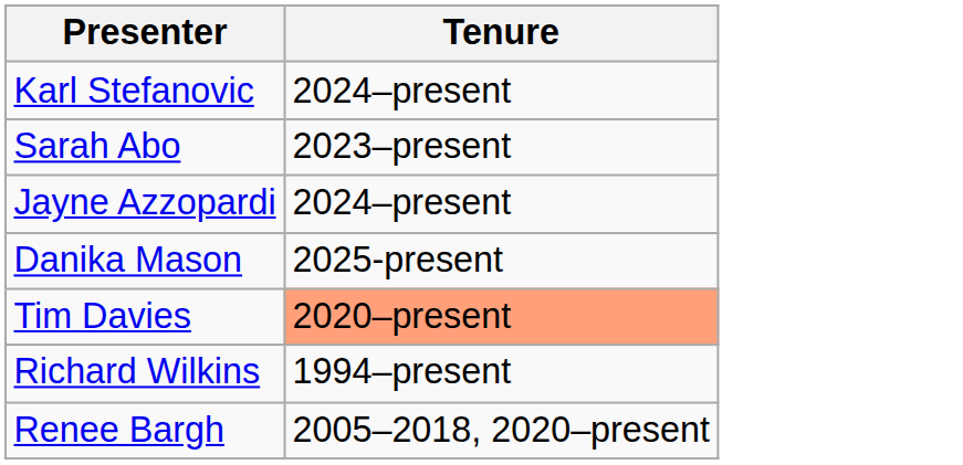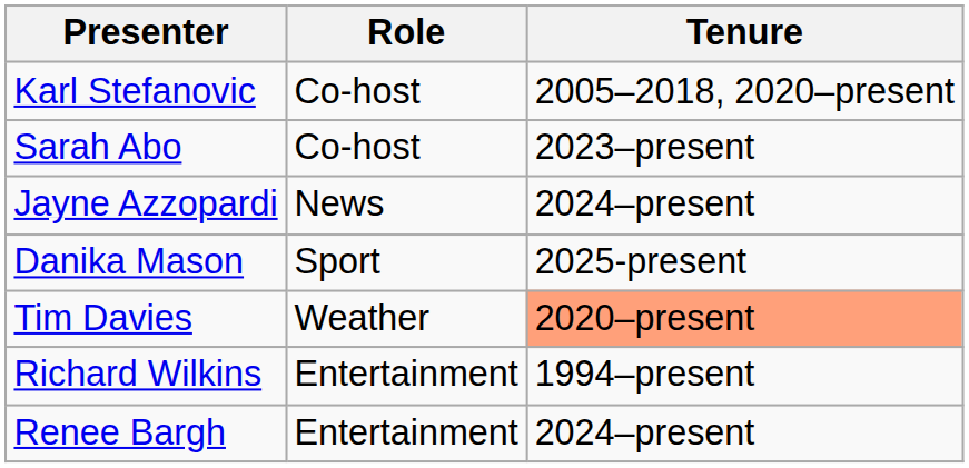+ column: Role | Co-host | Co-host | News | Sport | Weather | Entertainment | Entertainment
Karl Stefanovic | Tenure: 2024–present -> 2005–2018, 2020–present
Renee Bargh | Tenure: 2005–2018, 2020–present -> 2024–present
